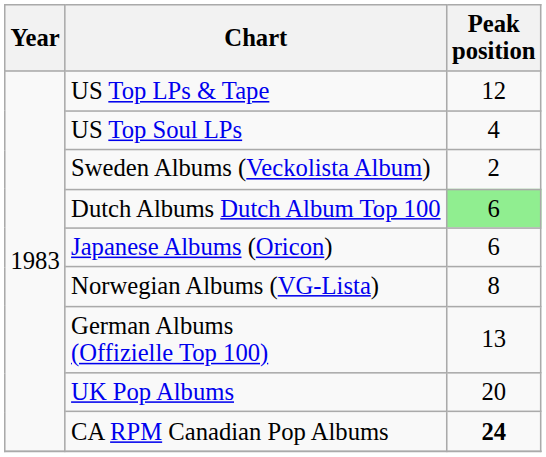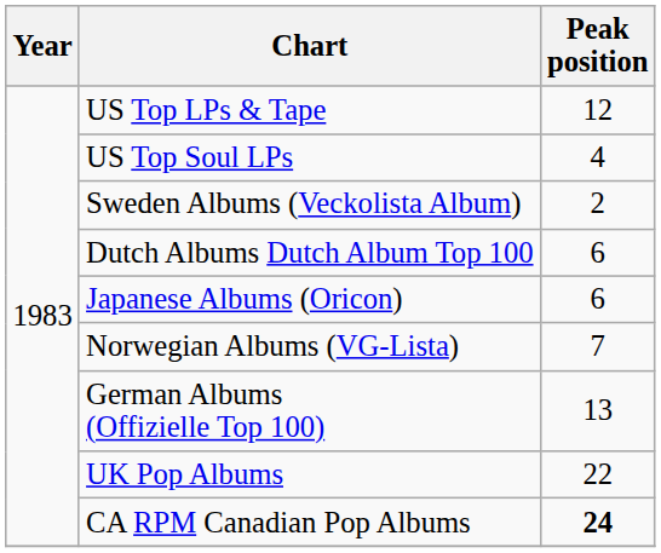Dutch Albums Dutch Album Top 100 | Peak position: lightgreen background -> no background
Norwegian Albums (VG-Lista) | Peak position: 8 -> 7
UK Pop Albums | Peak position: 20 -> 22
